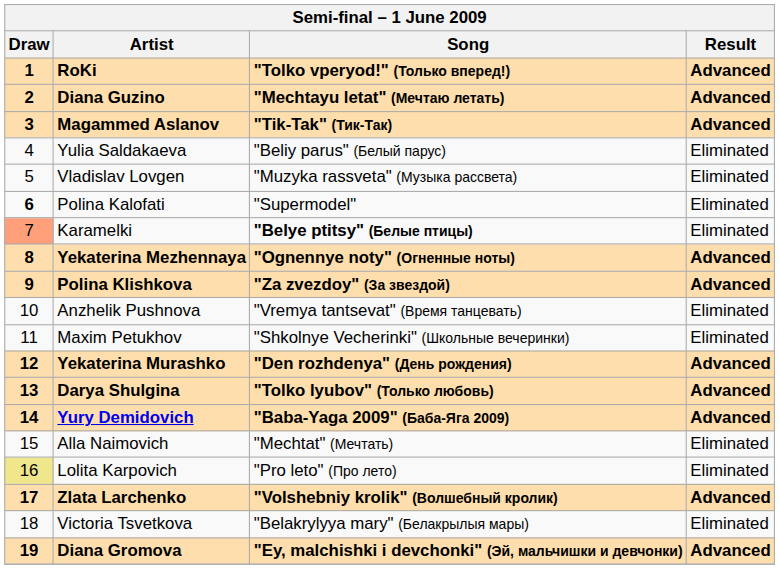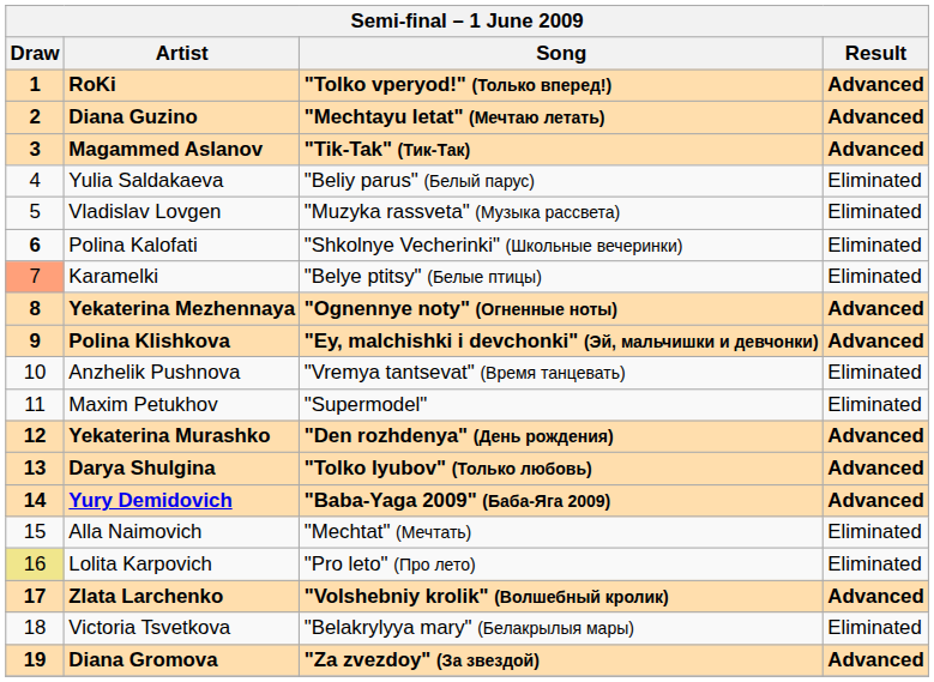Polina Kalofati | Song: "Supermodel" -> "Shkolnye Vecherinki" (Школьные вечеринки)
Karamelki | Song: bold -> normal
Polina Klishkova | Song: "Za zvezdoy" (За звездой) -> "Ey, malchishki i devchonki" (Эй, мальчишки и девчонки)
Maxim Petukhov | Song: "Shkolnye Vecherinki" (Школьные вечеринки) -> "Supermodel"
Diana Gromova | Song: "Ey, malchishki i devchonki" (Эй, мальчишки и девчонки) -> "Za zvezdoy" (За звездой)
